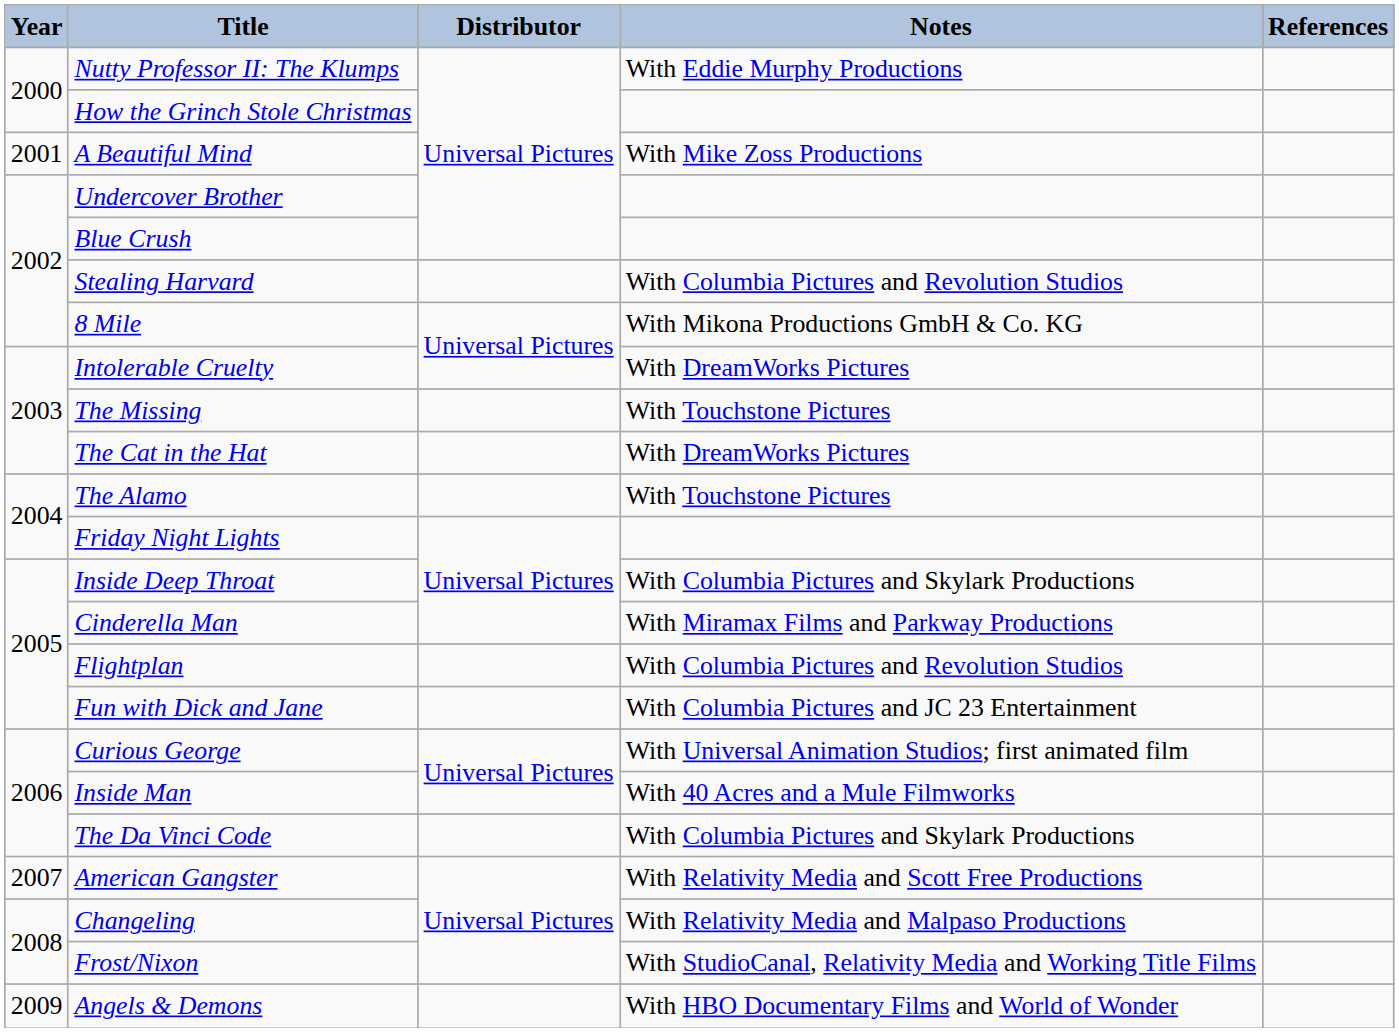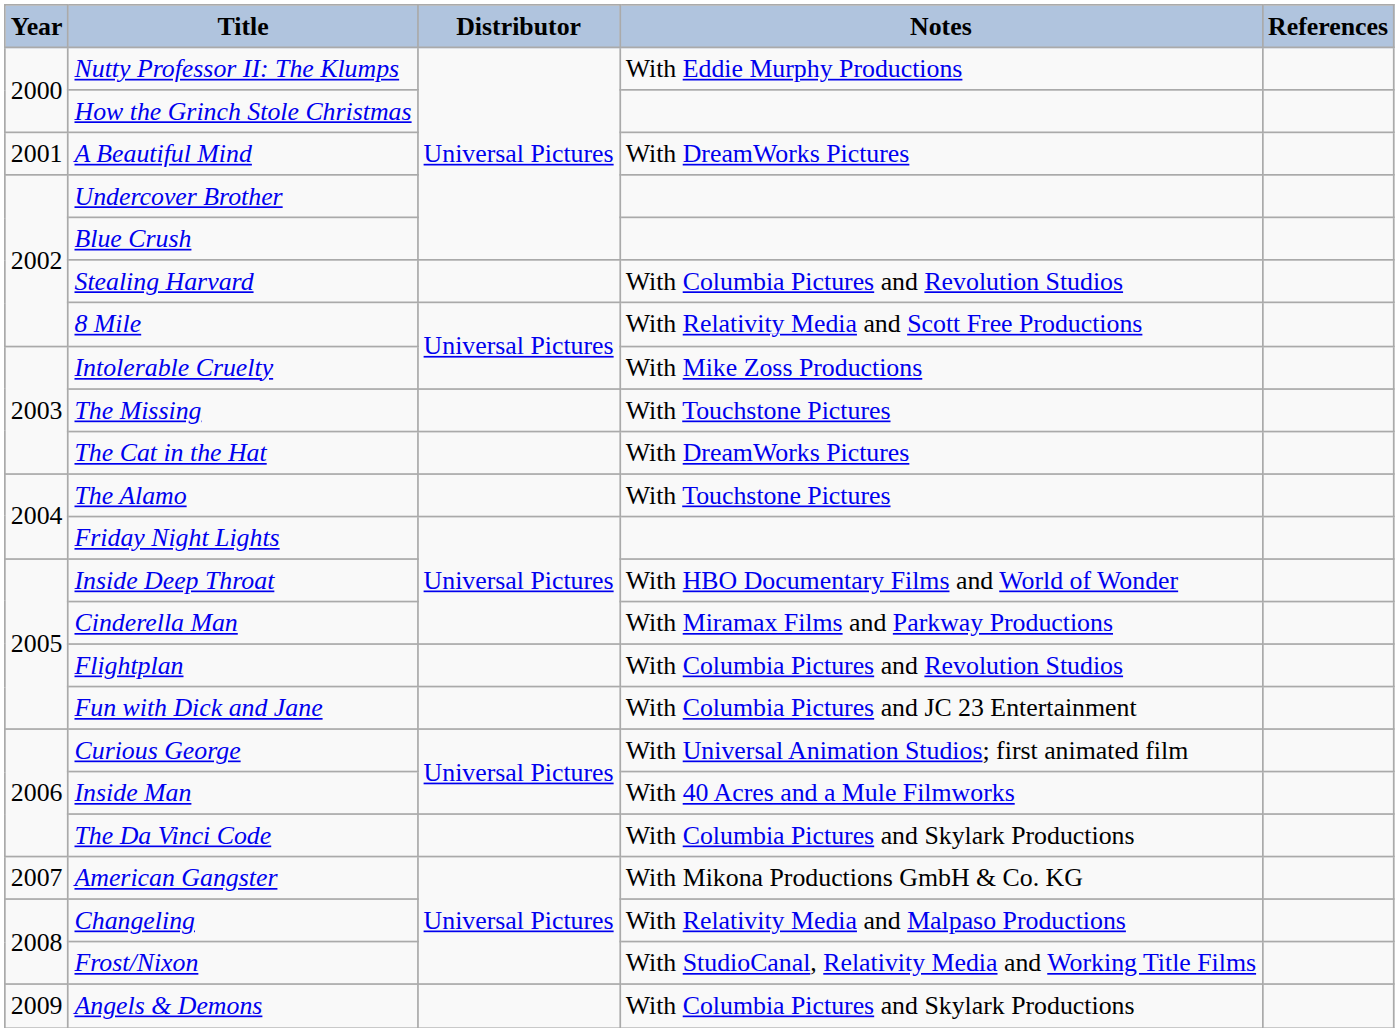A Beautiful Mind | Notes: With Mike Zoss Productions -> With DreamWorks Pictures
8 Mile | Notes: With Mikona Productions GmbH & Co. KG -> With Relativity Media and Scott Free Productions
Intolerable Cruelty | Notes: With DreamWorks Pictures -> With Mike Zoss Productions
Inside Deep Throat | Notes: With Columbia Pictures and Skylark Productions -> With HBO Documentary Films and World of Wonder
American Gangster | Notes: With Relativity Media and Scott Free Productions -> With Mikona Productions GmbH & Co. KG
Angels & Demons | Notes: With HBO Documentary Films and World of Wonder -> With Columbia Pictures and Skylark Productions
